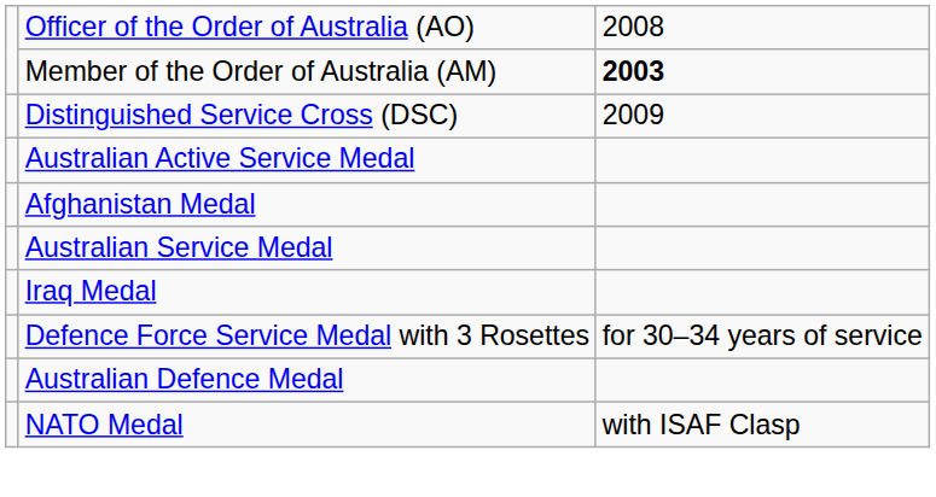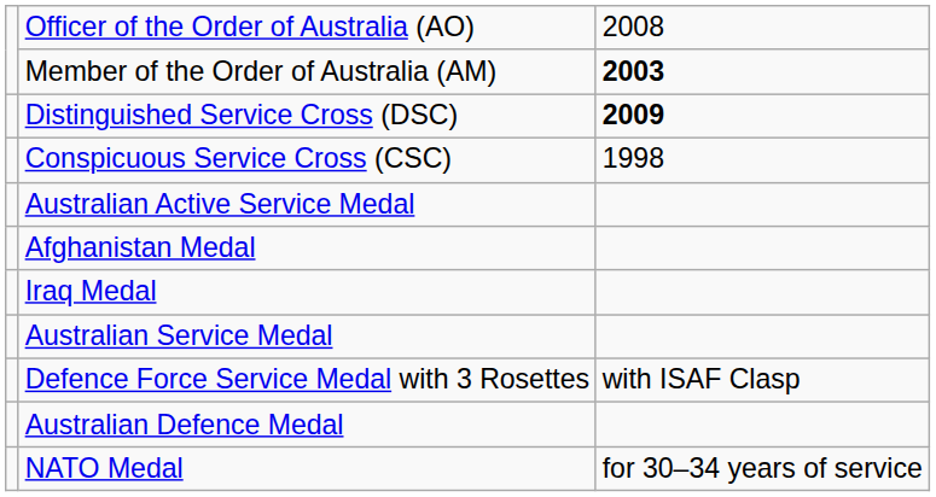Distinguished Service Cross (DSC) | column 3: normal -> bold
+ row: Conspicuous Service Cross (CSC) | 1998
rows swapped: Iraq Medal <-> Australian Service Medal
Defence Force Service Medal with 3 Rosettes | column 3: for 30–34 years of service -> with ISAF Clasp
NATO Medal | column 3: with ISAF Clasp -> for 30–34 years of service
